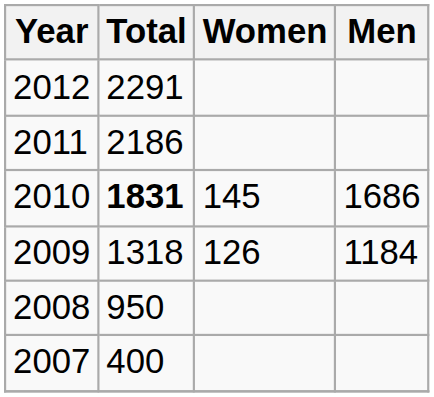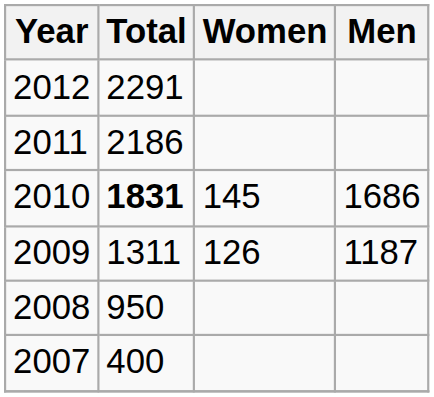2009 | Total: 1318 -> 1311
2009 | Men: 1184 -> 1187
